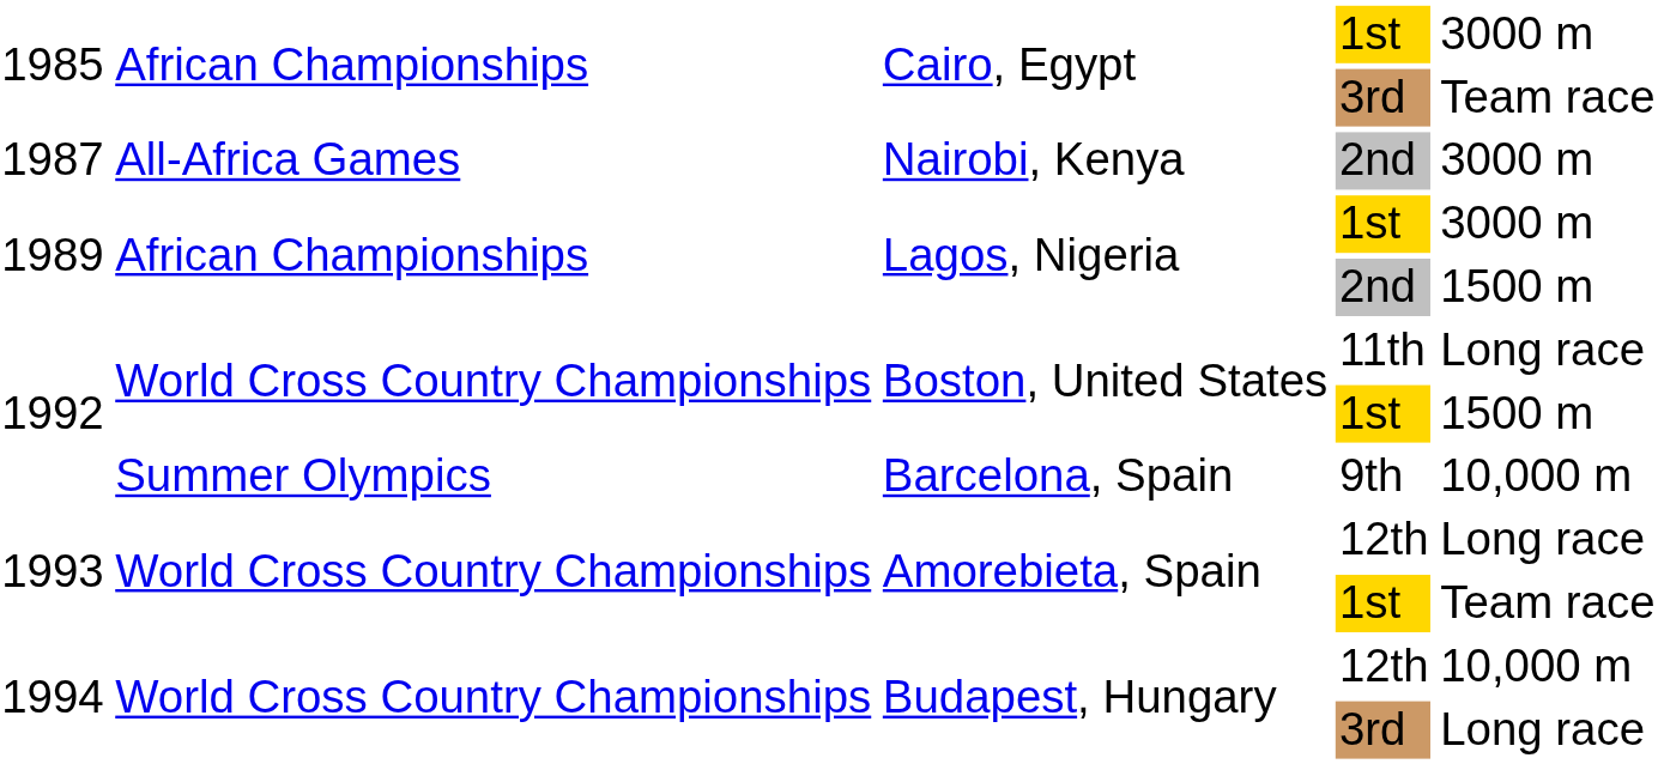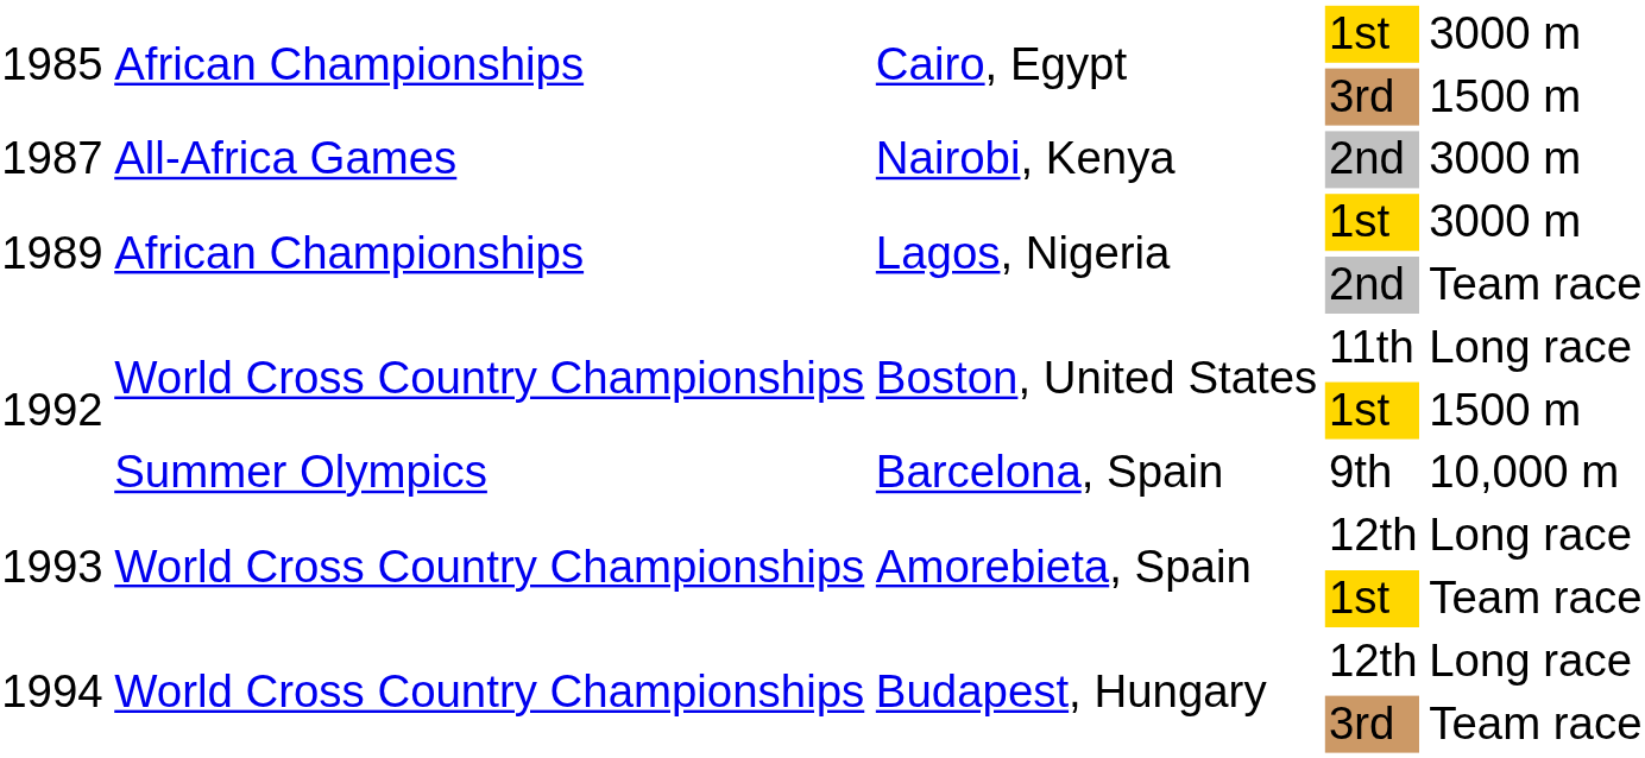Cairo, Egypt / 3rd | column 5: Team race -> 1500 m
Lagos, Nigeria / 2nd | column 5: 1500 m -> Team race
Budapest, Hungary / 12th | column 5: 10,000 m -> Long race
Budapest, Hungary / 3rd | column 5: Long race -> Team race
